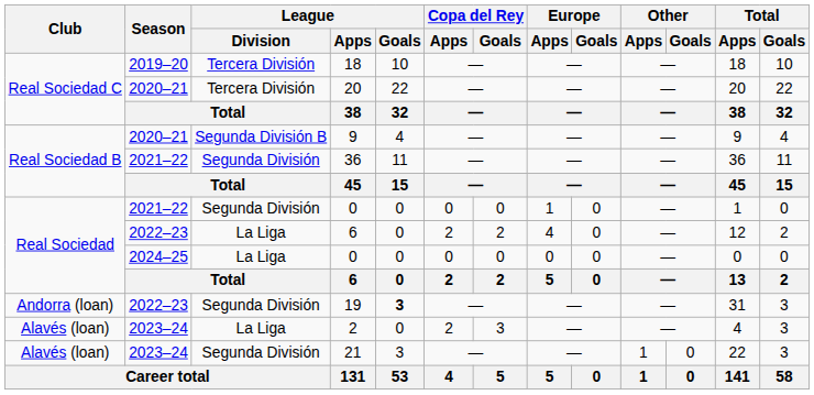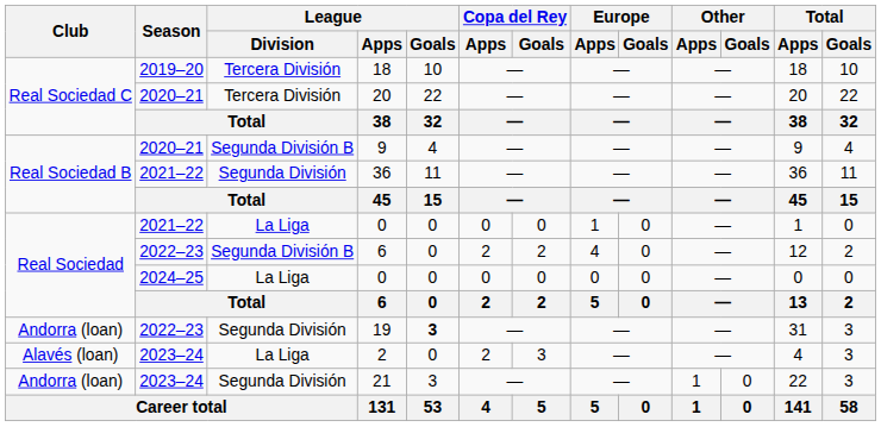2021–22 / 0 | League / Division: Segunda División -> La Liga
2022–23 / 6 | League / Division: La Liga -> Segunda División B
21 | Club: Alavés (loan) -> Andorra (loan)
